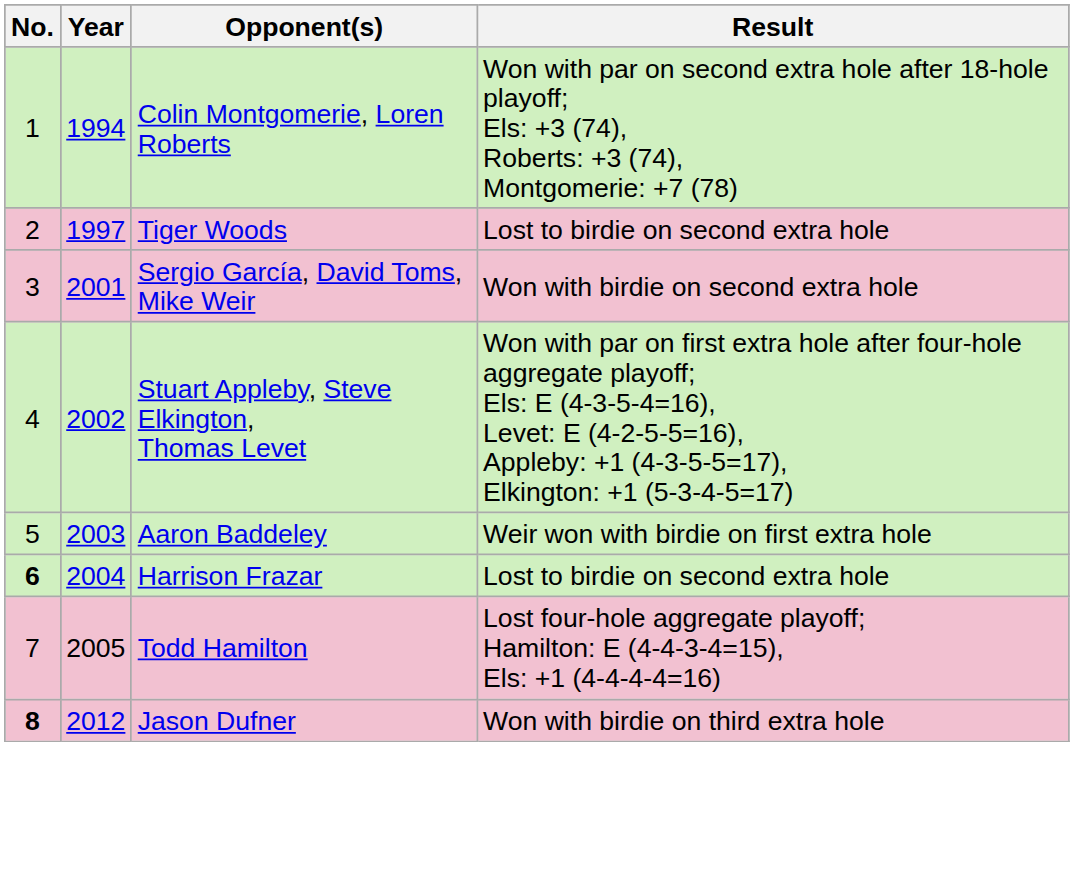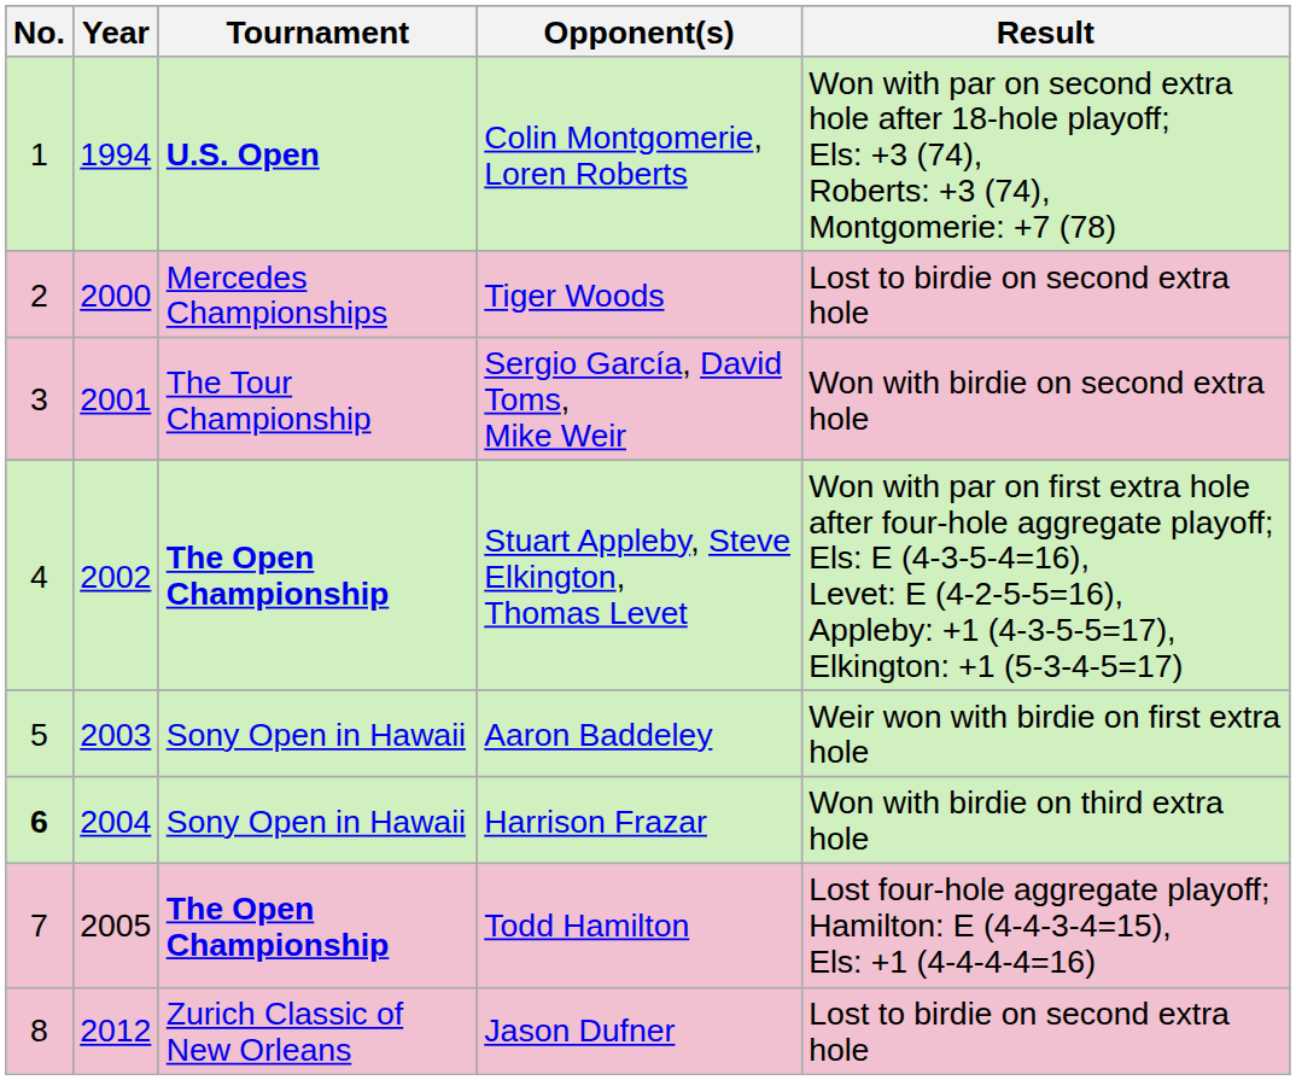+ column: Tournament | U.S. Open | Mercedes Championships | The Tour Championship | The Open Championship | Sony Open in Hawaii | Sony Open in Hawaii | The Open Championship | Zurich Classic of New Orleans
Tiger Woods | Year: 1997 -> 2000
Harrison Frazar | Result: Lost to birdie on second extra hole -> Won with birdie on third extra hole
Jason Dufner | No.: bold -> normal
Jason Dufner | Result: Won with birdie on third extra hole -> Lost to birdie on second extra hole
